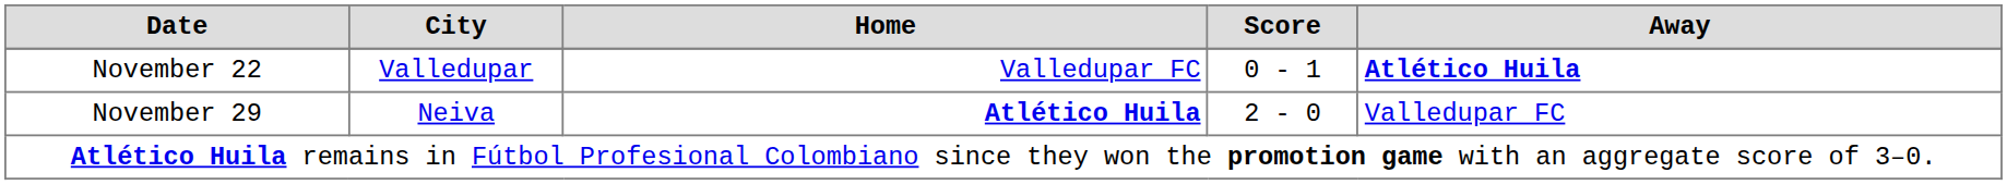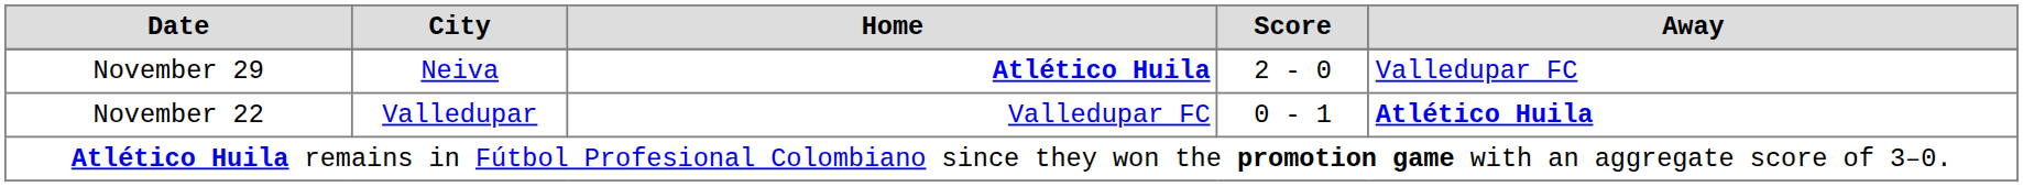rows swapped: November 22 <-> November 29
